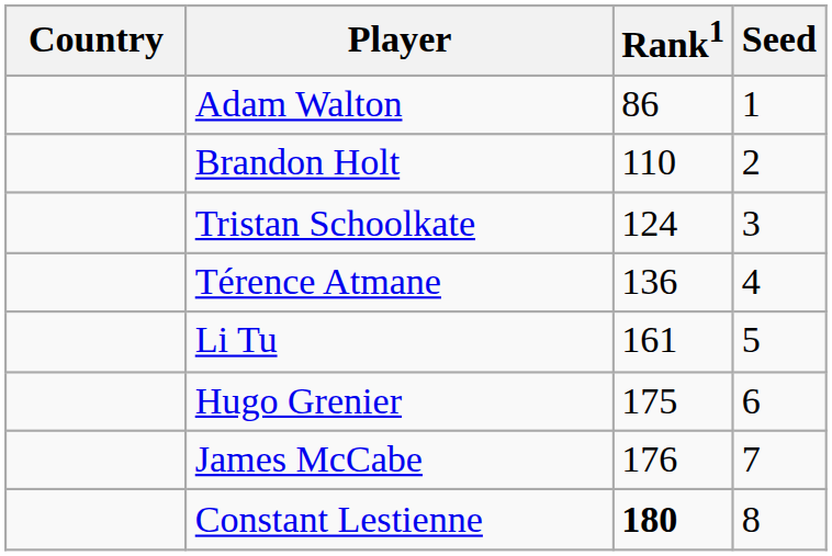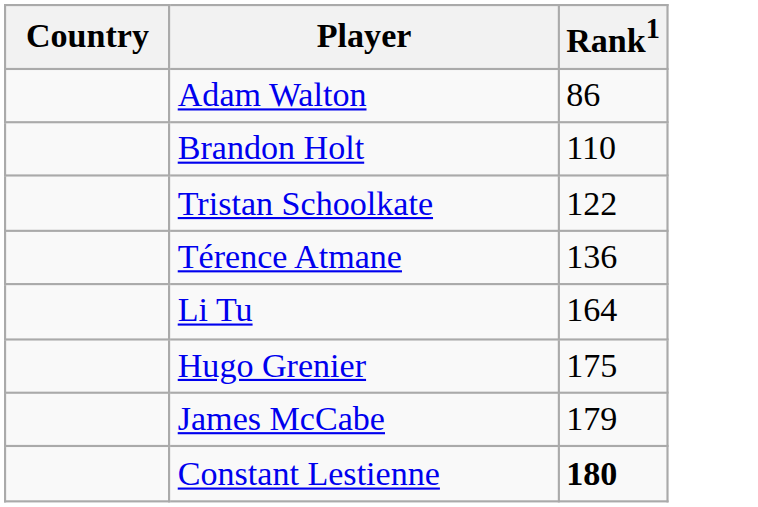- column: Seed | 1 | 2 | 3 | 4 | 5 | 6 | 7 | 8
Tristan Schoolkate | Rank1: 124 -> 122
Li Tu | Rank1: 161 -> 164
James McCabe | Rank1: 176 -> 179
